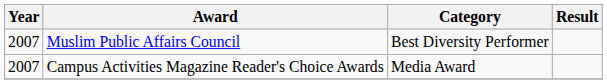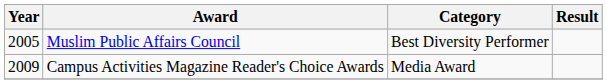Muslim Public Affairs Council | Year: 2007 -> 2005
Campus Activities Magazine Reader's Choice Awards | Year: 2007 -> 2009
